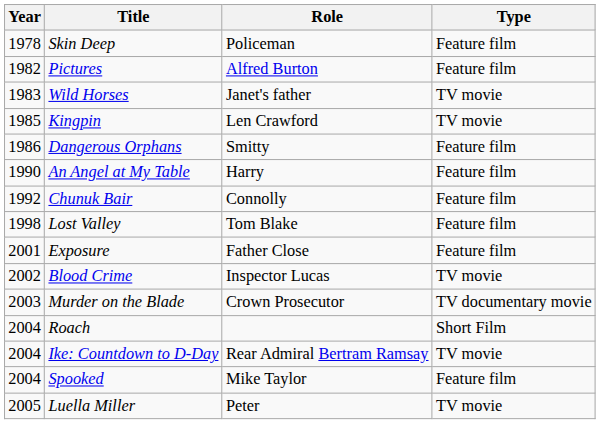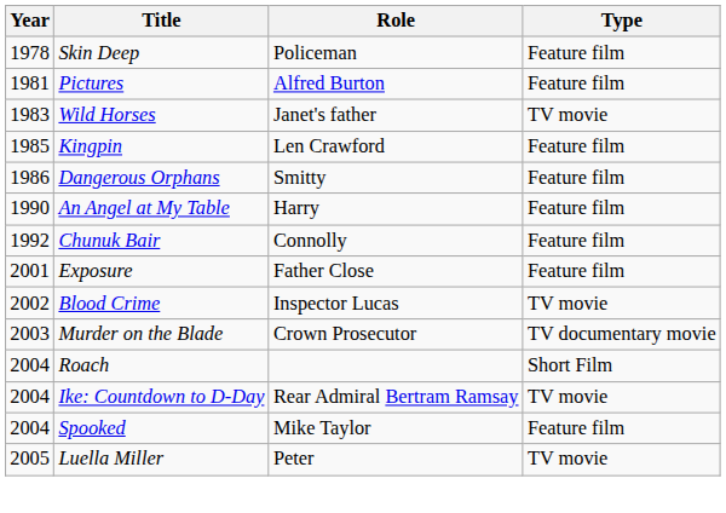Pictures | Year: 1982 -> 1981
Kingpin | Type: TV movie -> Feature film
- row: 1998 | Lost Valley | Tom Blake | Feature film
